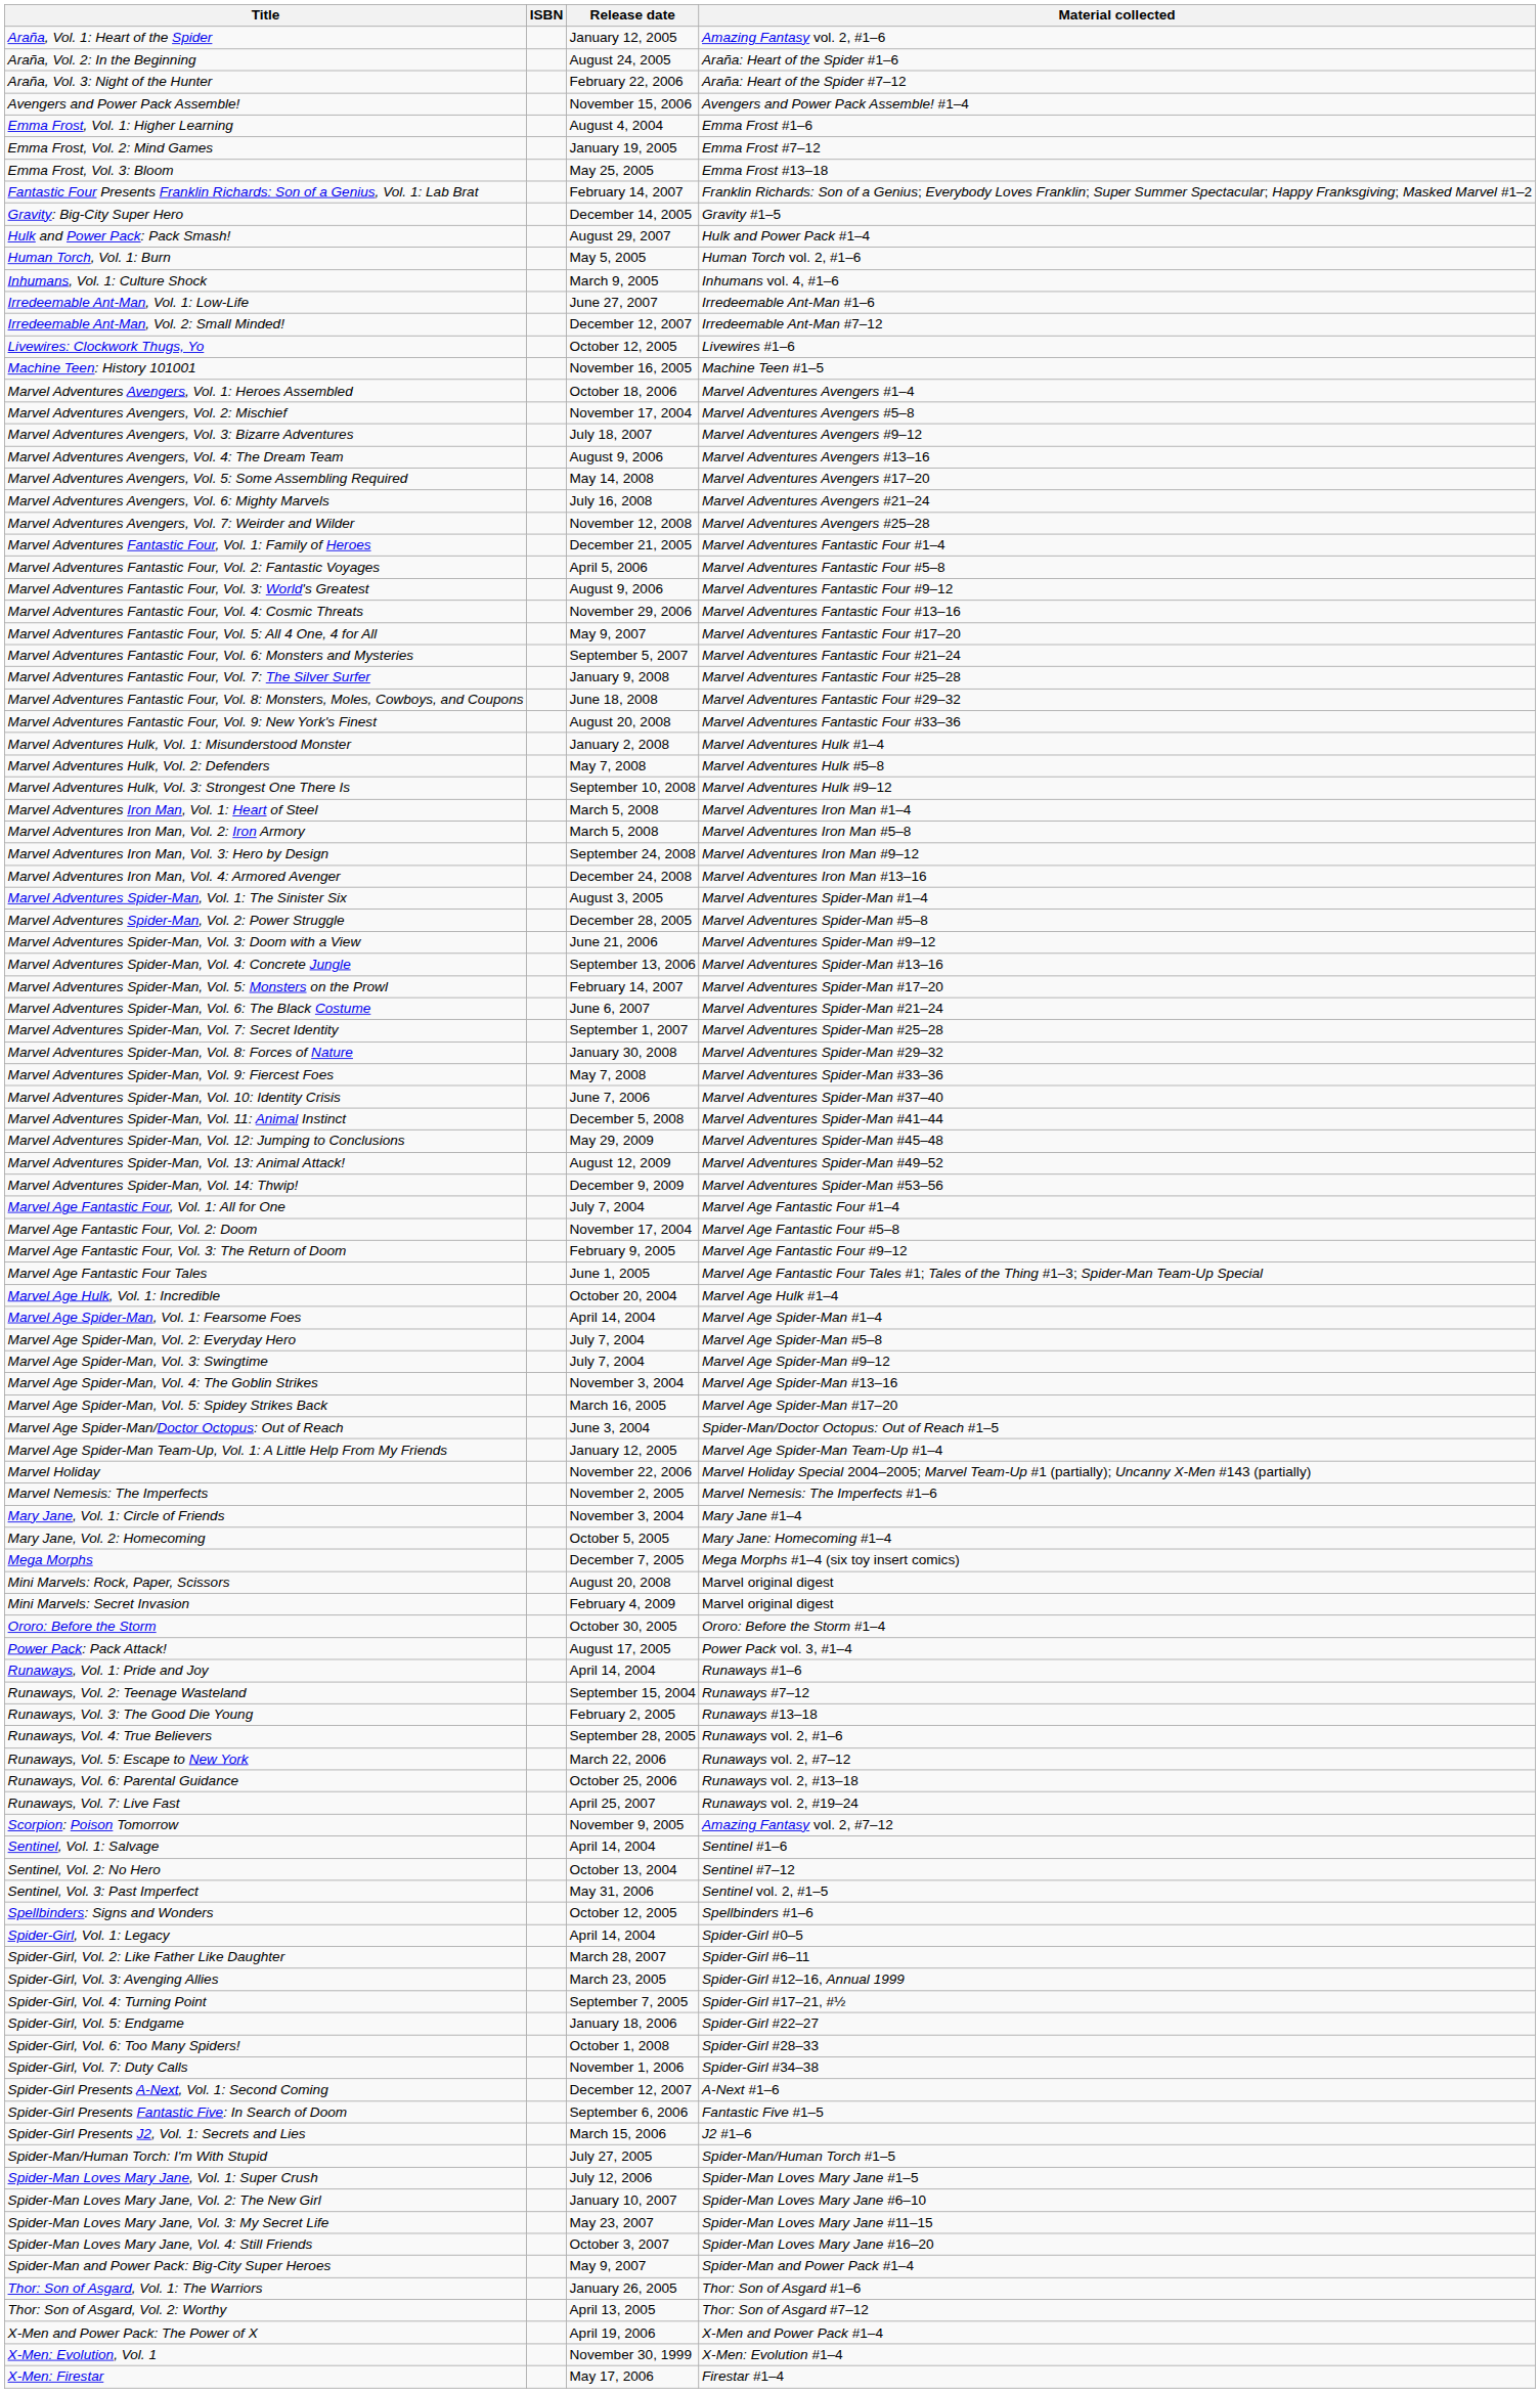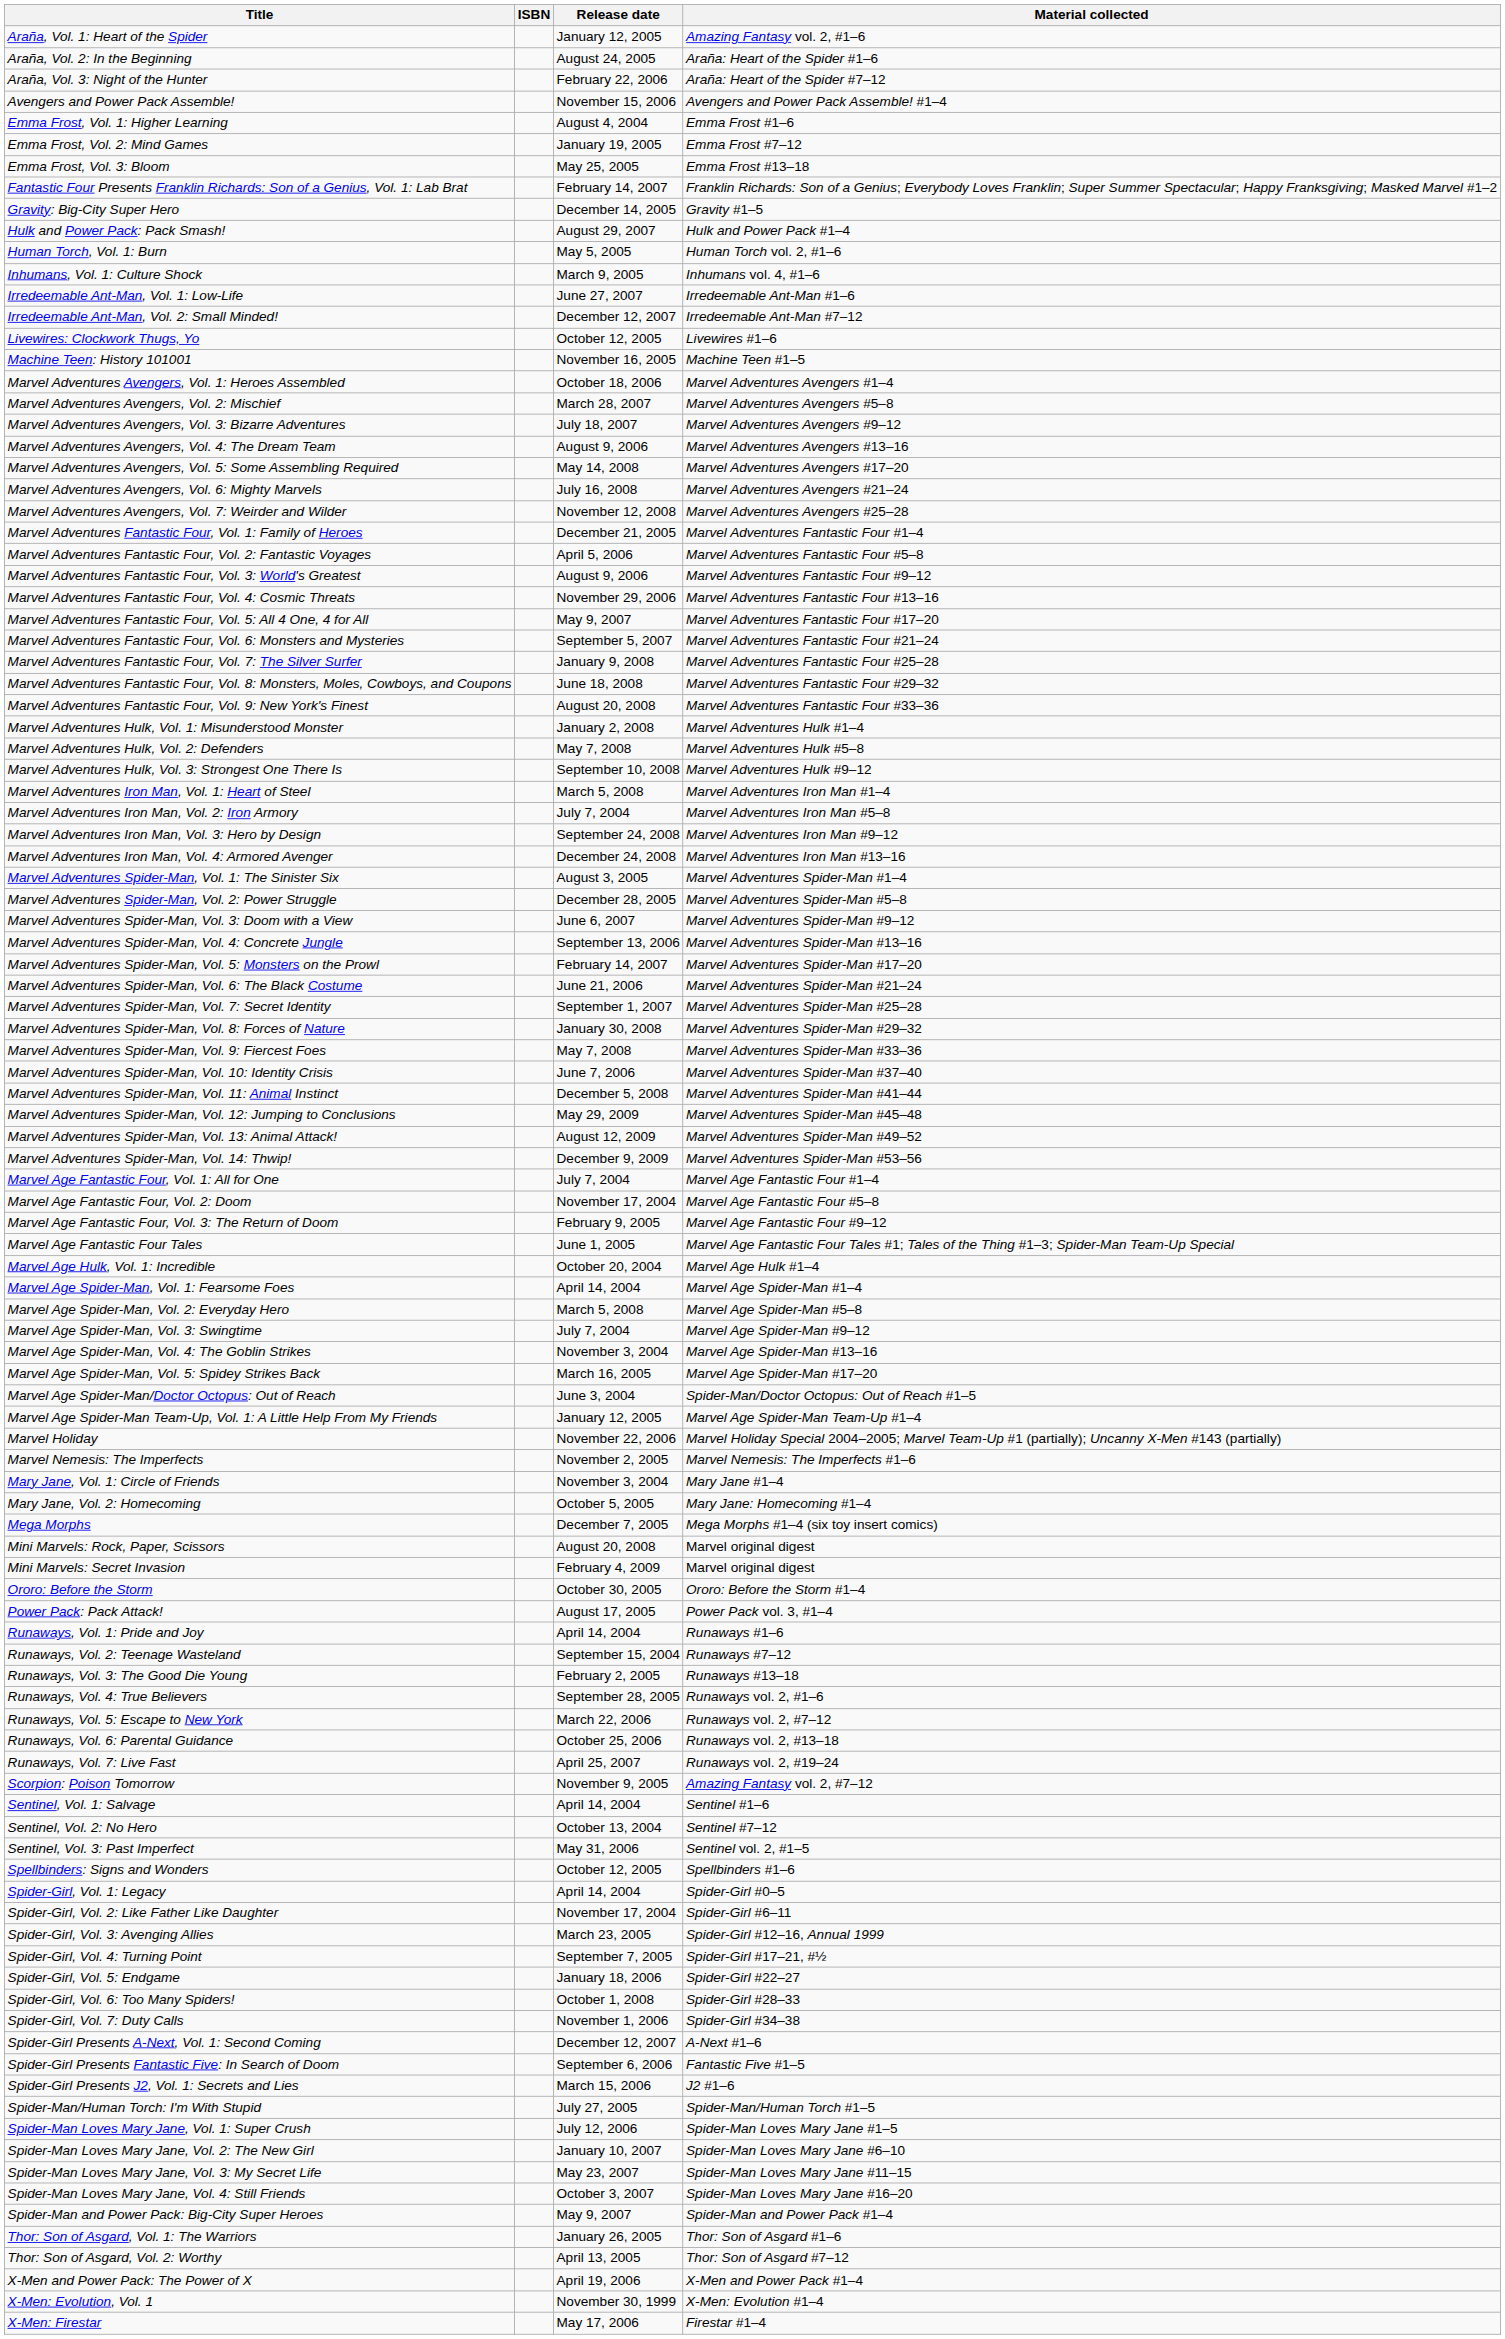Marvel Adventures Avengers, Vol. 2: Mischief | Release date: November 17, 2004 -> March 28, 2007
Marvel Adventures Iron Man, Vol. 2: Iron Armory | Release date: March 5, 2008 -> July 7, 2004
Marvel Adventures Spider-Man, Vol. 3: Doom with a View | Release date: June 21, 2006 -> June 6, 2007
Marvel Adventures Spider-Man, Vol. 6: The Black Costume | Release date: June 6, 2007 -> June 21, 2006
Marvel Age Spider-Man, Vol. 2: Everyday Hero | Release date: July 7, 2004 -> March 5, 2008
Spider-Girl, Vol. 2: Like Father Like Daughter | Release date: March 28, 2007 -> November 17, 2004
